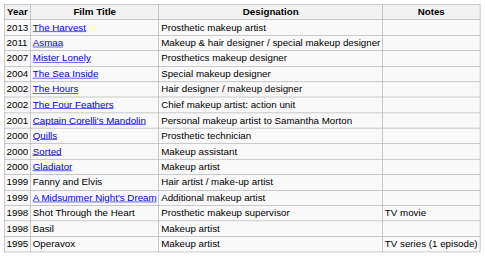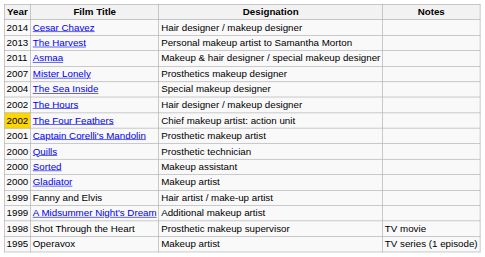+ row: 2014 | Cesar Chavez | Hair designer / makeup designer
The Harvest | Designation: Prosthetic makeup artist -> Personal makeup artist to Samantha Morton
The Four Feathers | Year: no background -> gold background
Captain Corelli's Mandolin | Designation: Personal makeup artist to Samantha Morton -> Prosthetic makeup artist
- row: 1998 | Basil | Makeup artist
